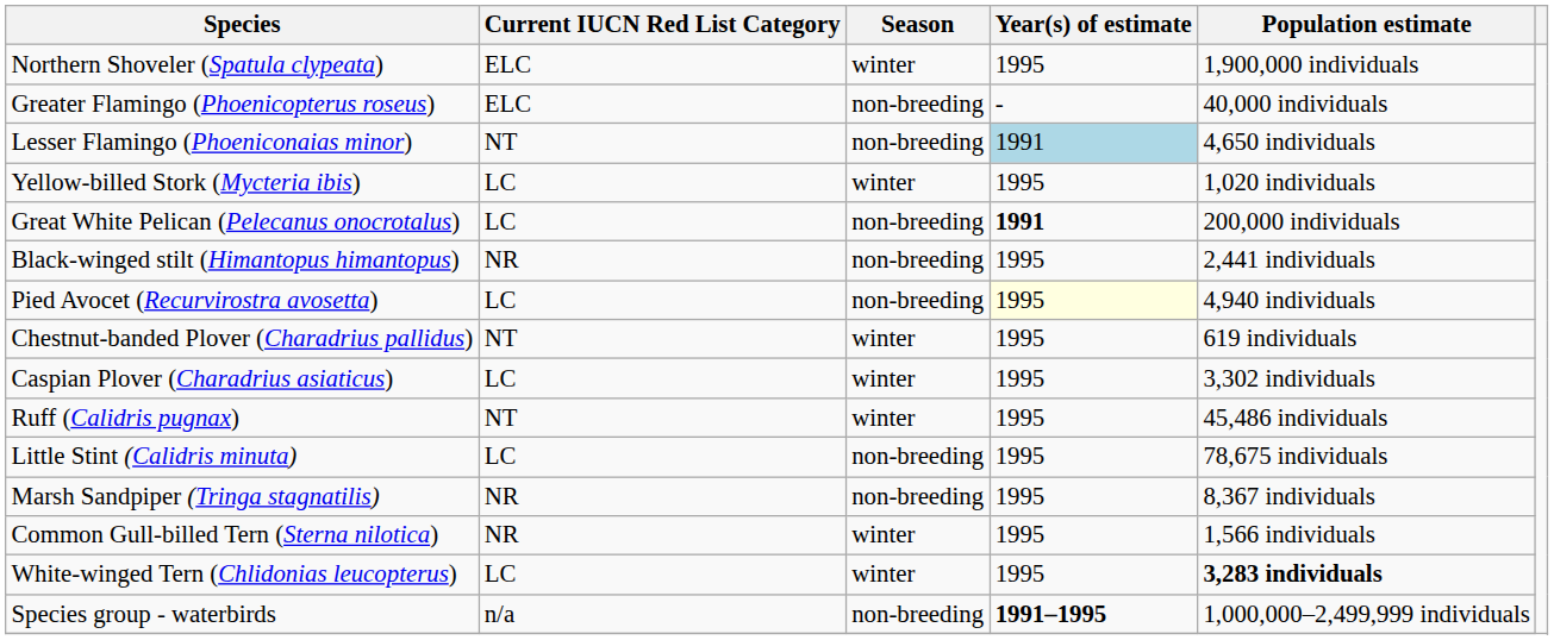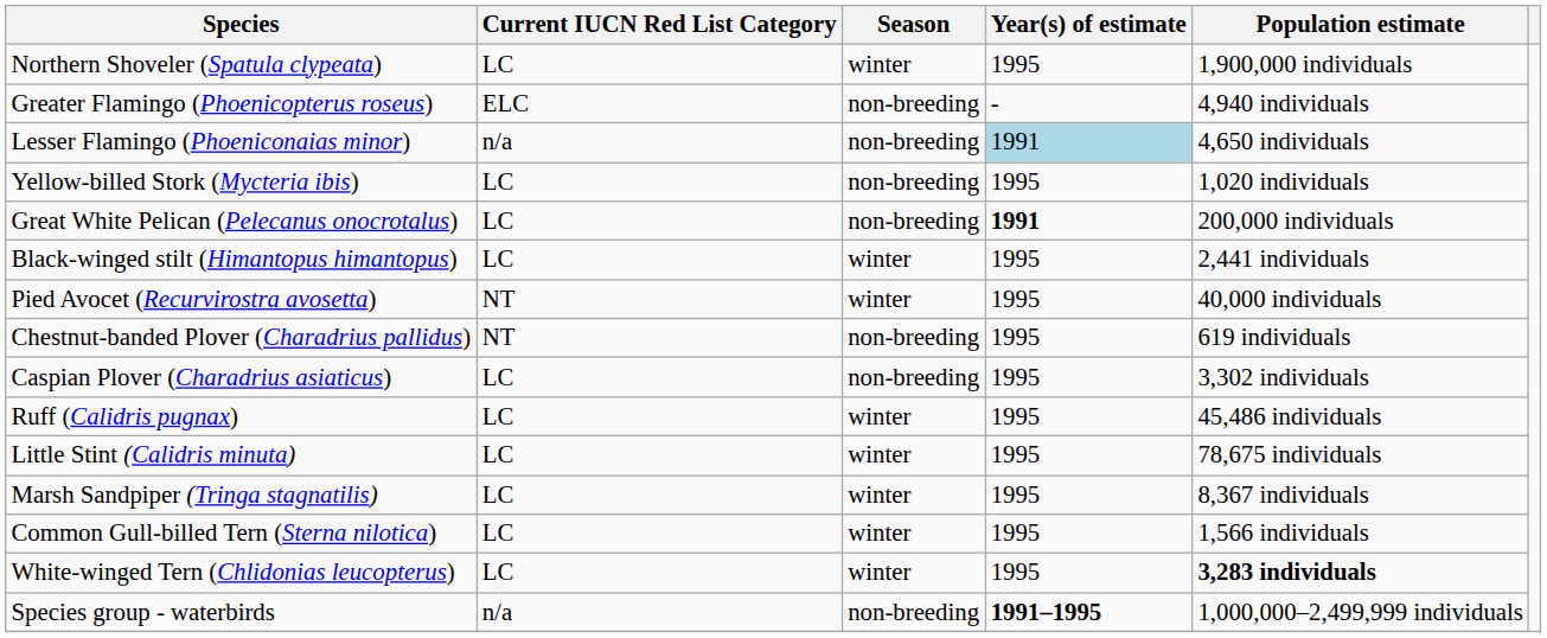Northern Shoveler (Spatula clypeata) | Current IUCN Red List Category: ELC -> LC
Greater Flamingo (Phoenicopterus roseus) | Population estimate: 40,000 individuals -> 4,940 individuals
Lesser Flamingo (Phoeniconaias minor) | Current IUCN Red List Category: NT -> n/a
Yellow-billed Stork (Mycteria ibis) | Season: winter -> non-breeding
Black-winged stilt (Himantopus himantopus) | Current IUCN Red List Category: NR -> LC
Black-winged stilt (Himantopus himantopus) | Season: non-breeding -> winter
Pied Avocet (Recurvirostra avosetta) | Current IUCN Red List Category: LC -> NT
Pied Avocet (Recurvirostra avosetta) | Season: non-breeding -> winter
Pied Avocet (Recurvirostra avosetta) | Year(s) of estimate: lightyellow background -> no background
Pied Avocet (Recurvirostra avosetta) | Population estimate: 4,940 individuals -> 40,000 individuals
Chestnut-banded Plover (Charadrius pallidus) | Season: winter -> non-breeding
Caspian Plover (Charadrius asiaticus) | Season: winter -> non-breeding
Ruff (Calidris pugnax) | Current IUCN Red List Category: NT -> LC
Little Stint (Calidris minuta) | Season: non-breeding -> winter
Marsh Sandpiper (Tringa stagnatilis) | Current IUCN Red List Category: NR -> LC
Marsh Sandpiper (Tringa stagnatilis) | Season: non-breeding -> winter
Common Gull-billed Tern (Sterna nilotica) | Current IUCN Red List Category: NR -> LC
